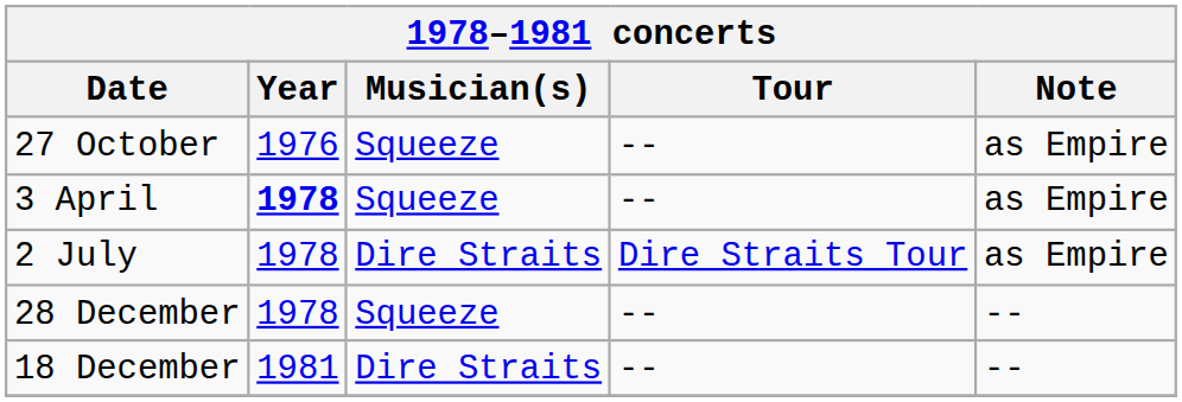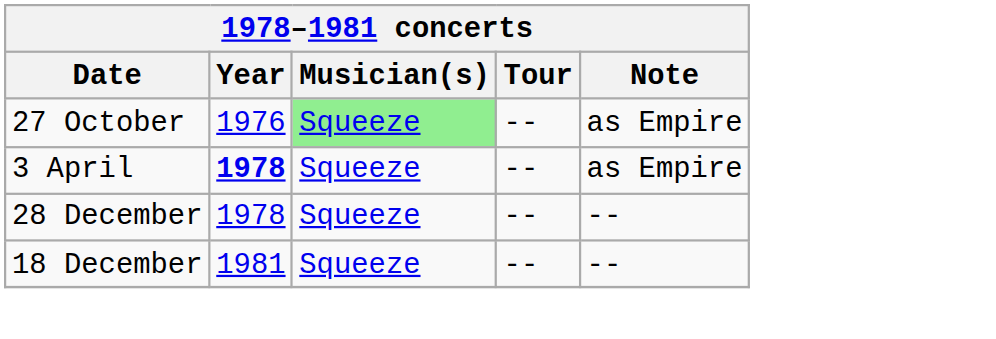27 October | Musician(s): no background -> lightgreen background
- row: 2 July | 1978 | Dire Straits | Dire Straits Tour | as Empire
18 December | Musician(s): Dire Straits -> Squeeze
